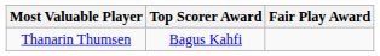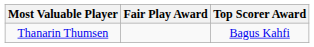columns swapped: Top Scorer Award <-> Fair Play Award
